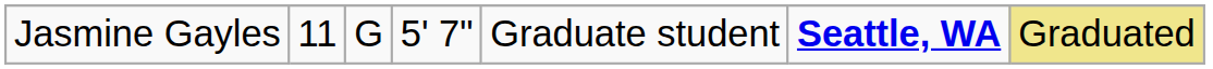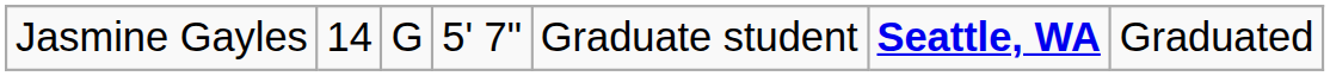Jasmine Gayles | column 2: 11 -> 14
Jasmine Gayles | column 7: khaki background -> no background
